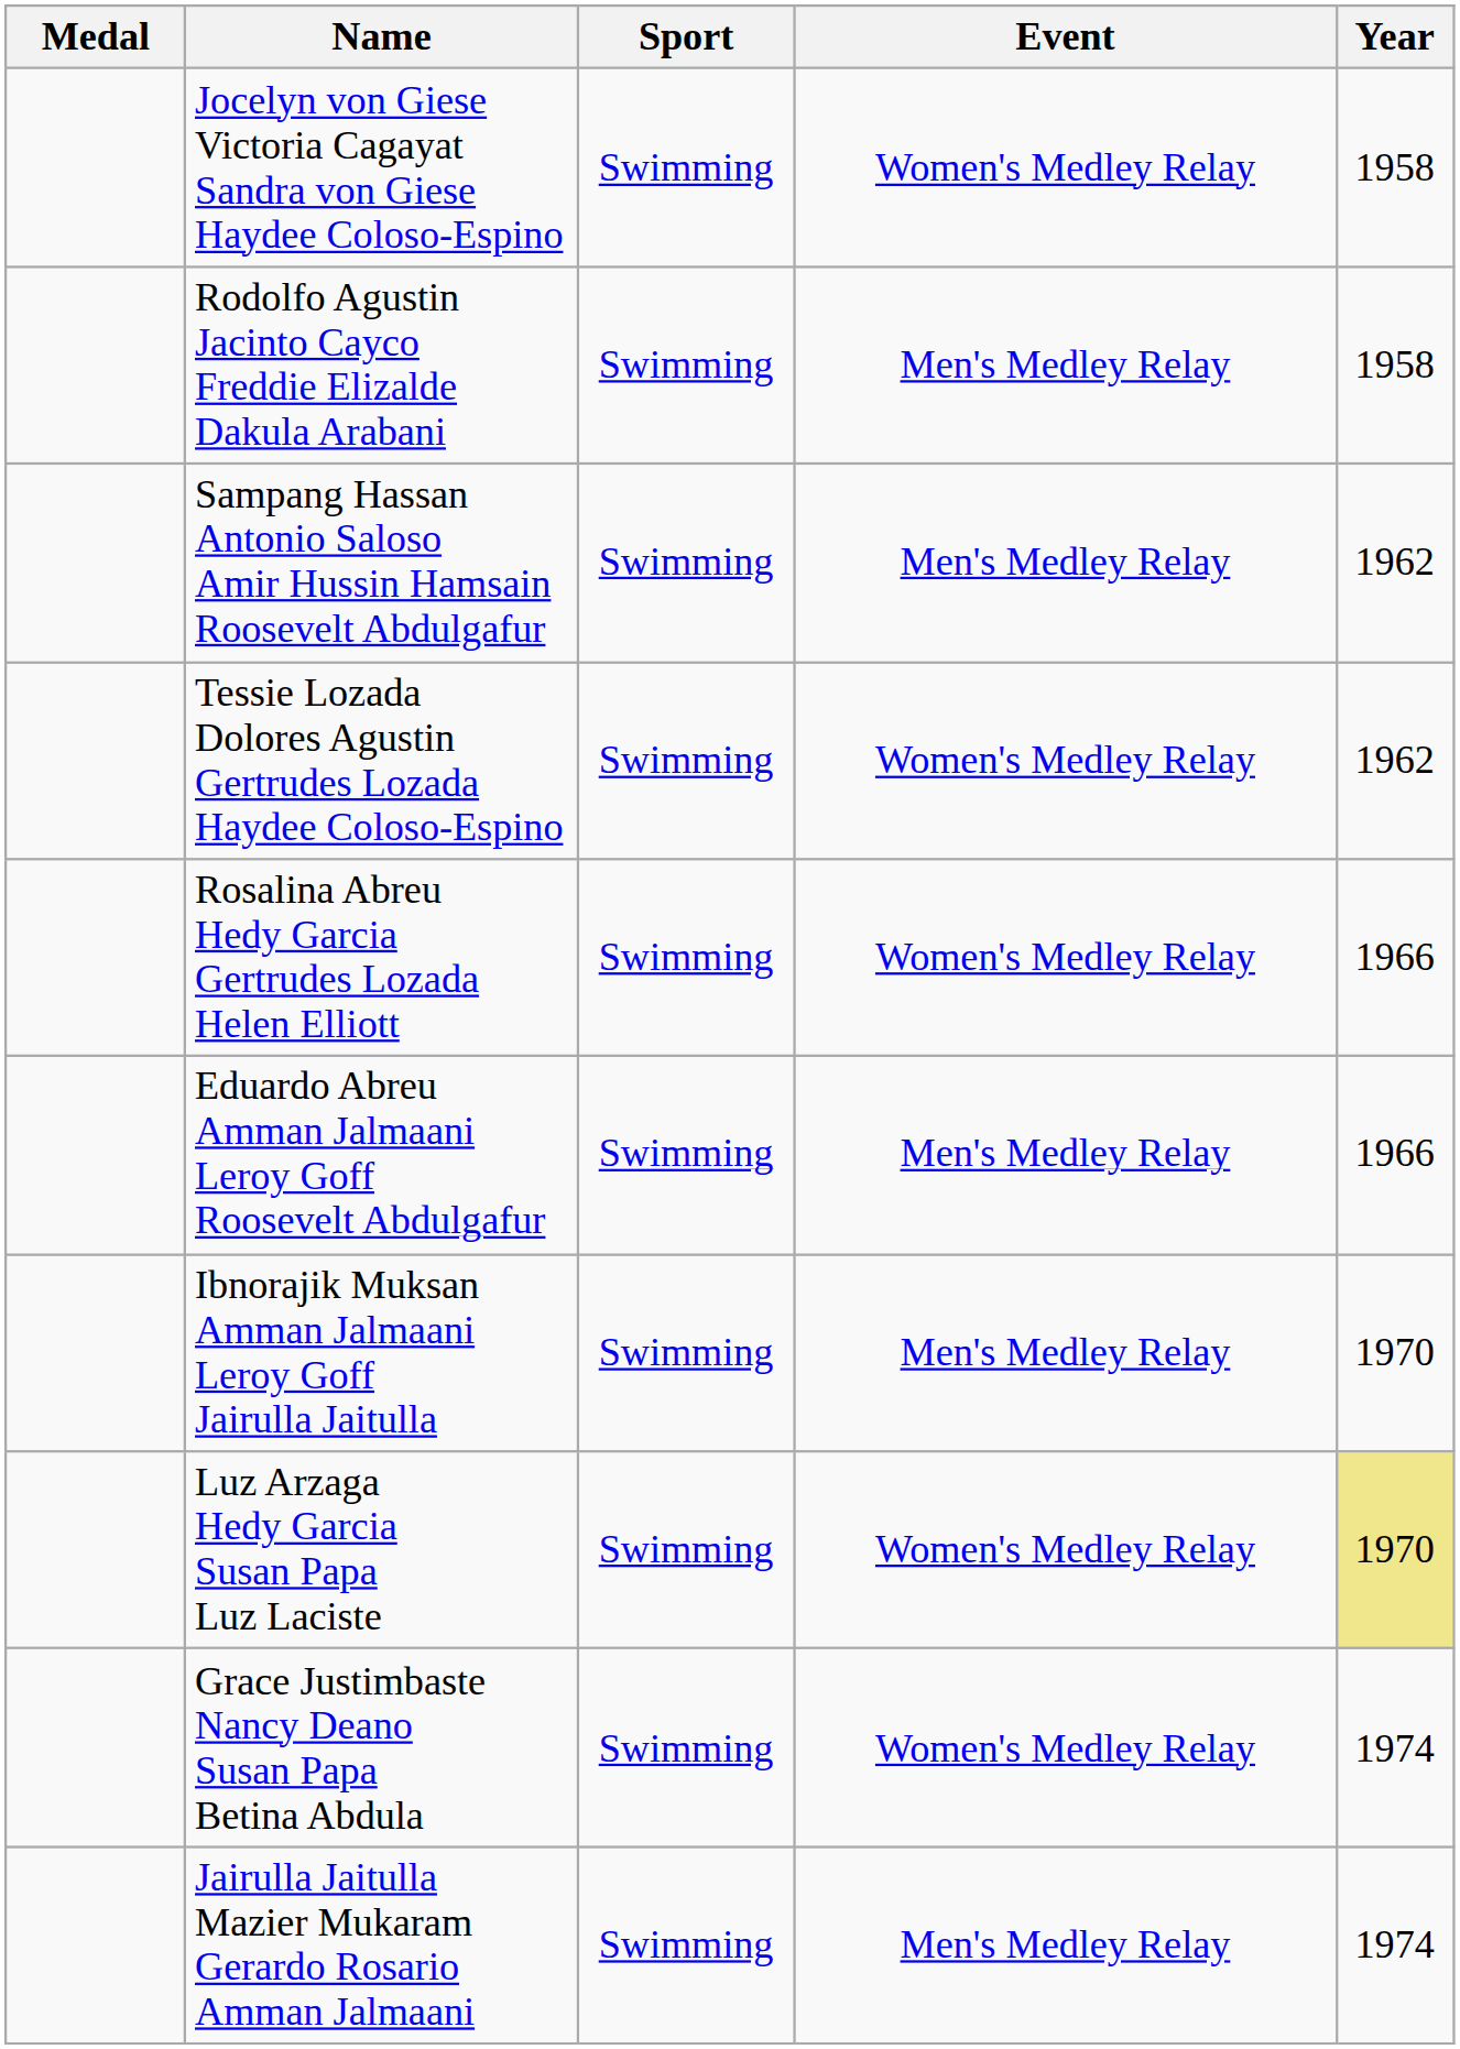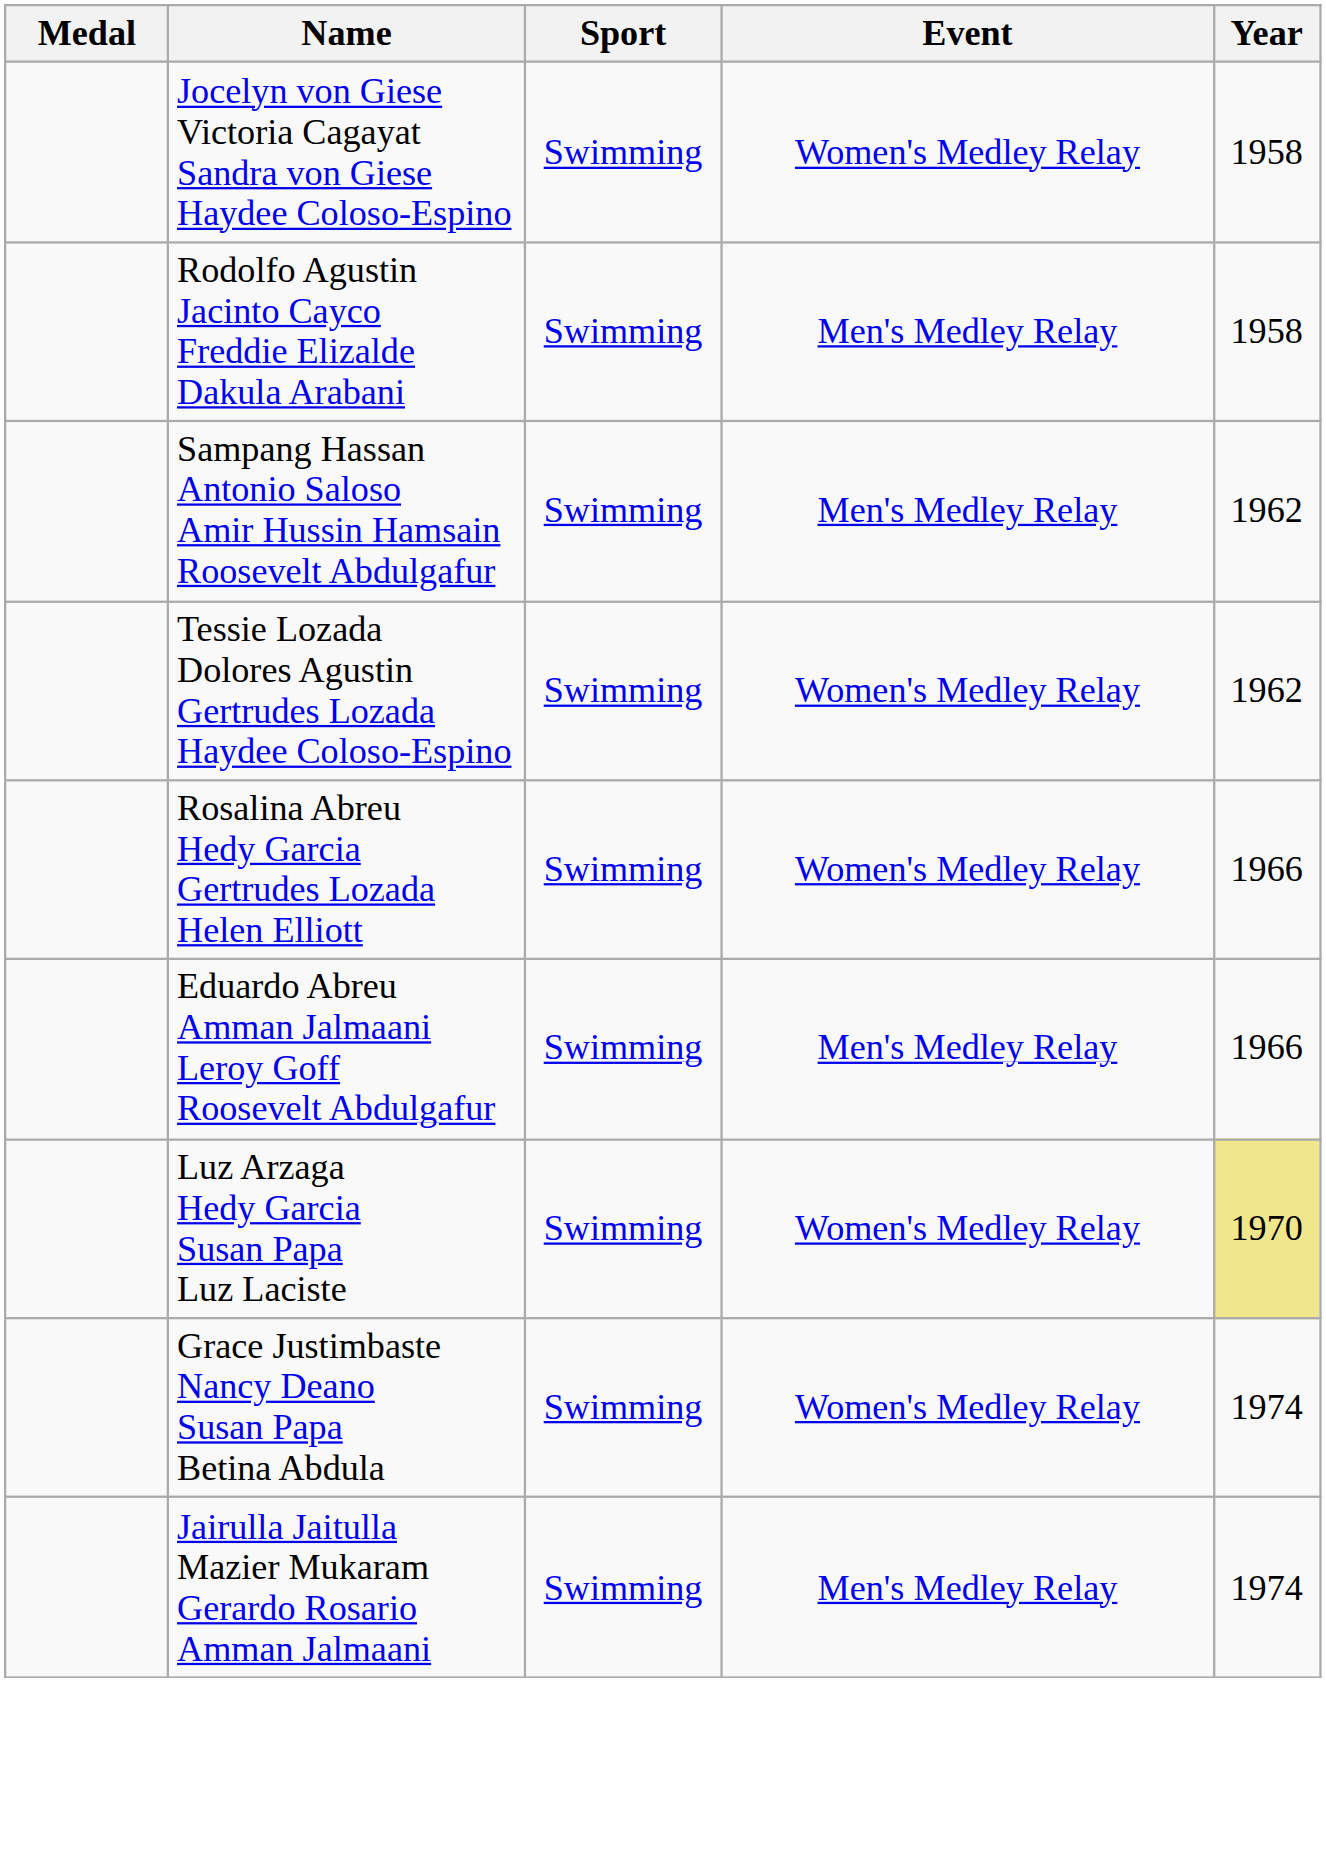- row: Ibnorajik Muksan Amman Jalmaani Leroy Goff Jairulla Jaitulla | Swimming | Men's Medley Relay | 1970
